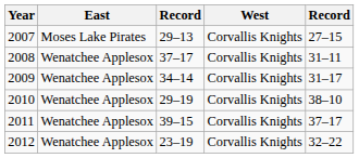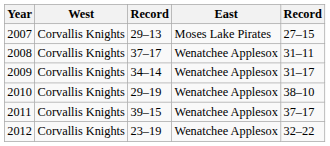columns swapped: East <-> West
